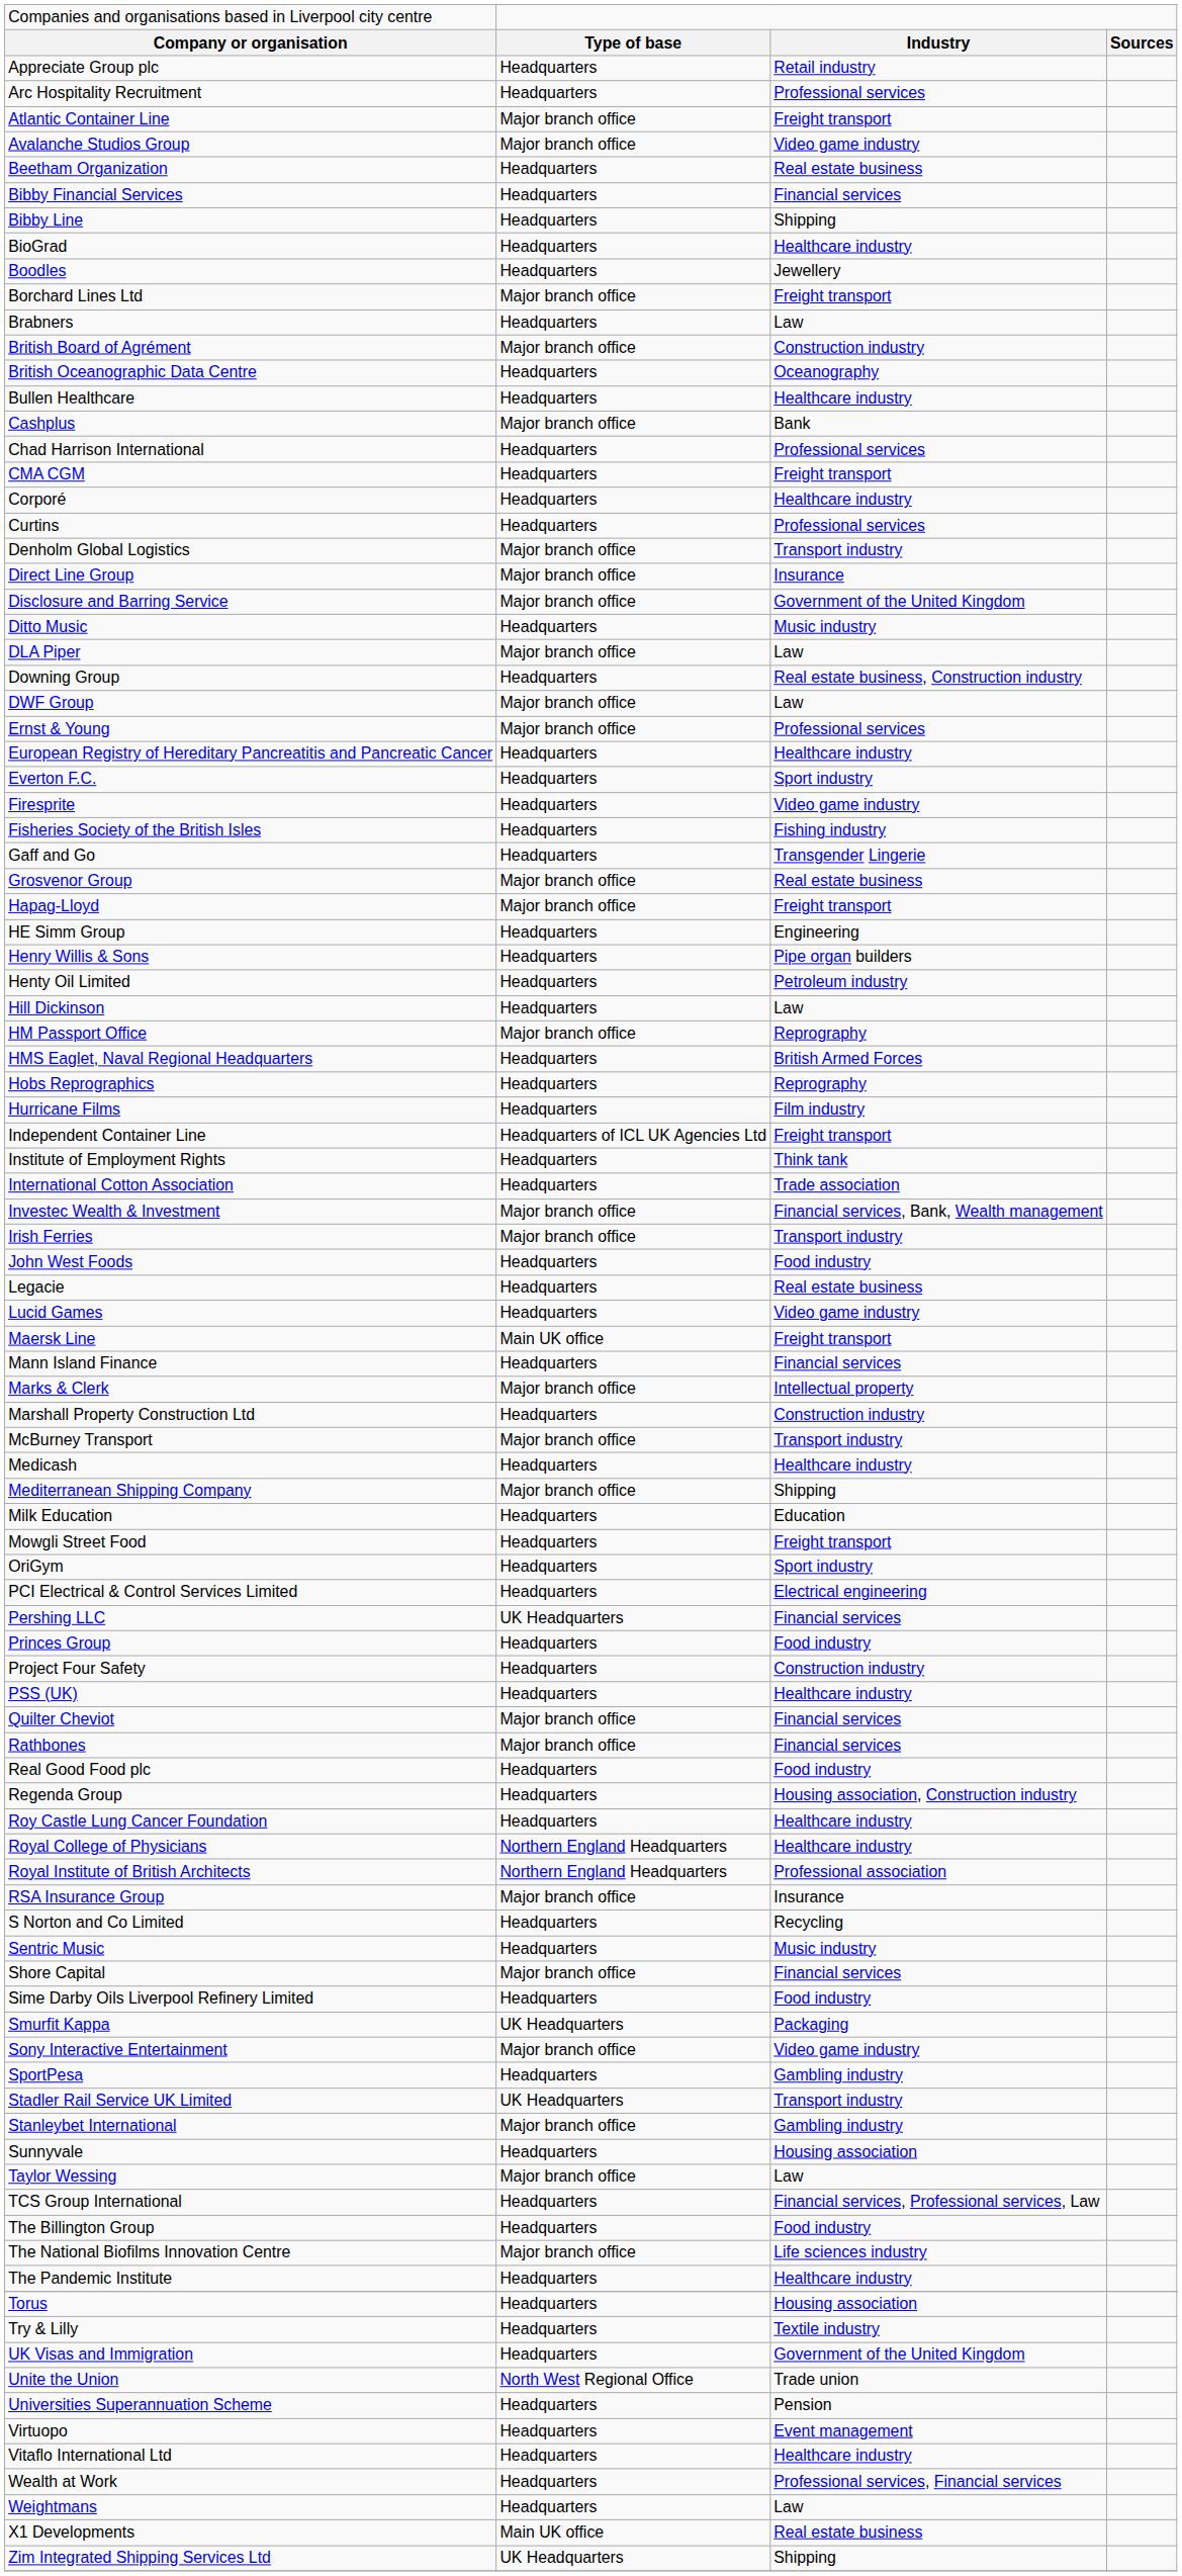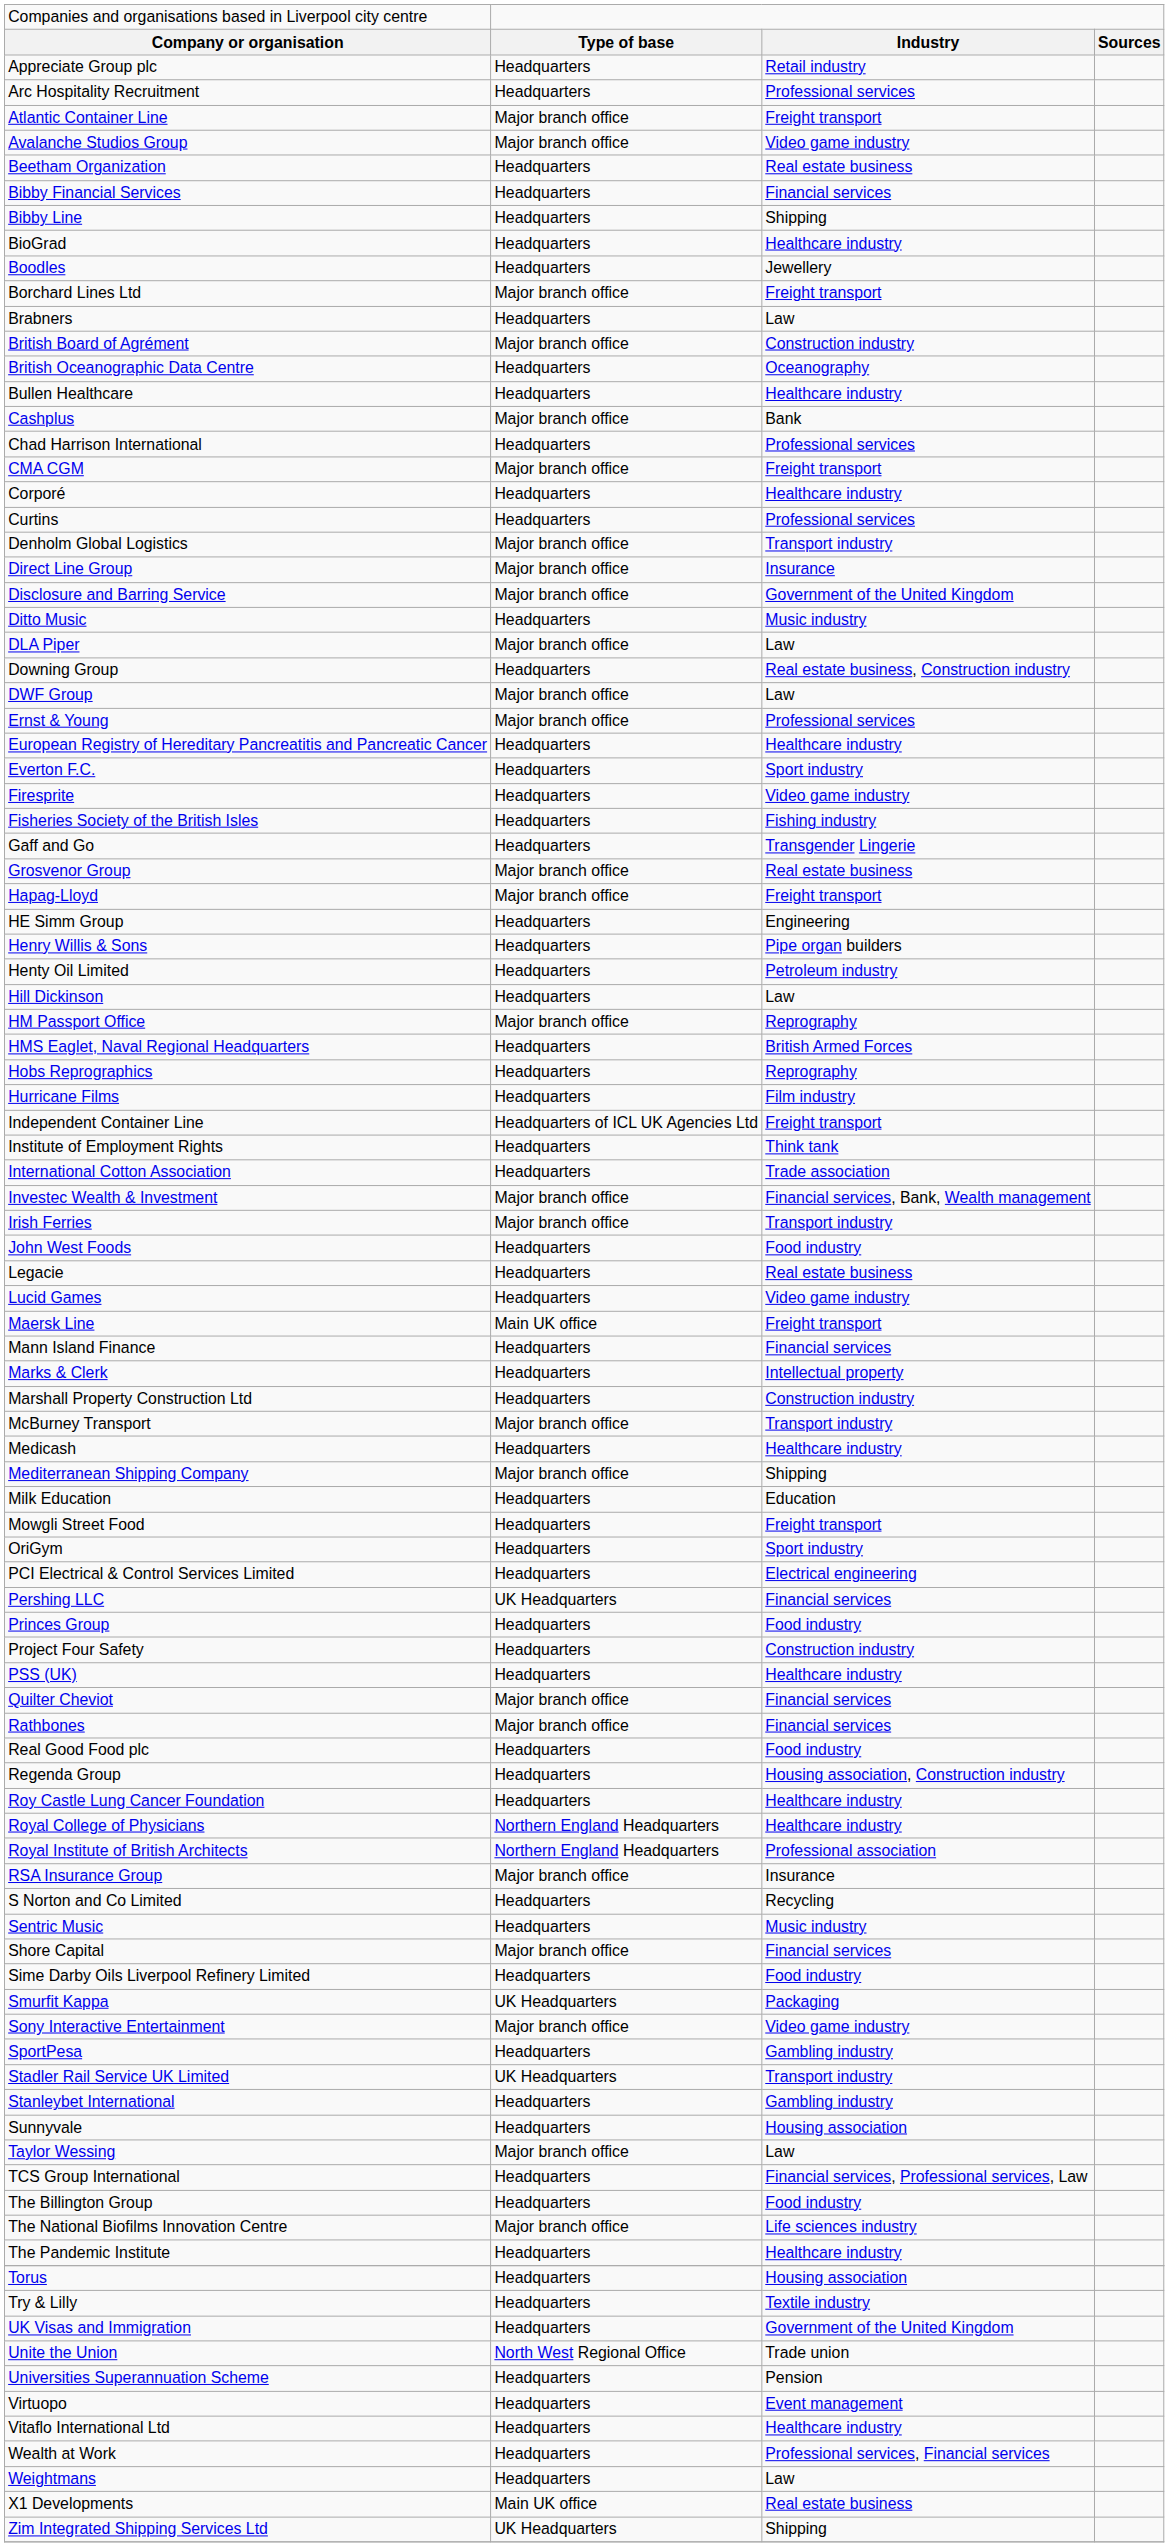CMA CGM | column 2: Headquarters -> Major branch office
Marks & Clerk | column 2: Major branch office -> Headquarters
Stanleybet International | column 2: Major branch office -> Headquarters
